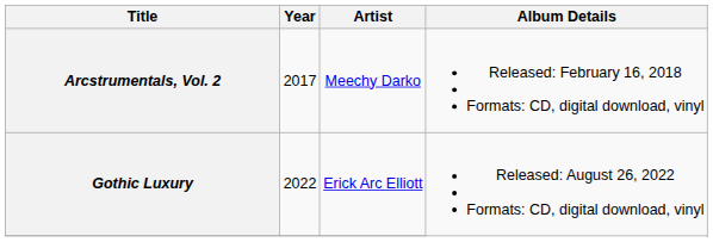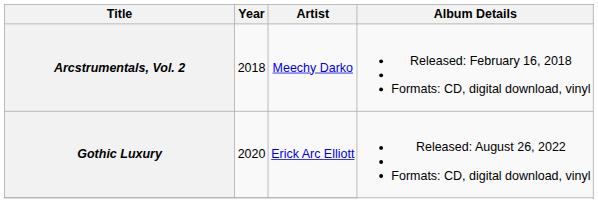Arcstrumentals, Vol. 2 | Year: 2017 -> 2018
Gothic Luxury | Year: 2022 -> 2020
